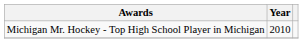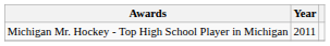Michigan Mr. Hockey - Top High School Player in Michigan | Year: 2010 -> 2011
